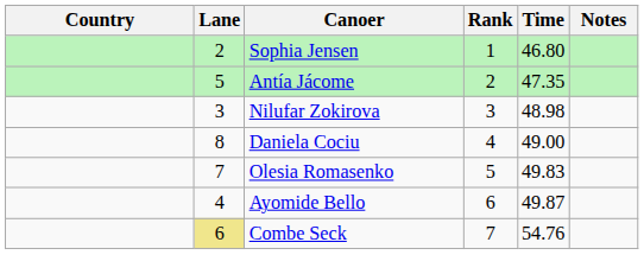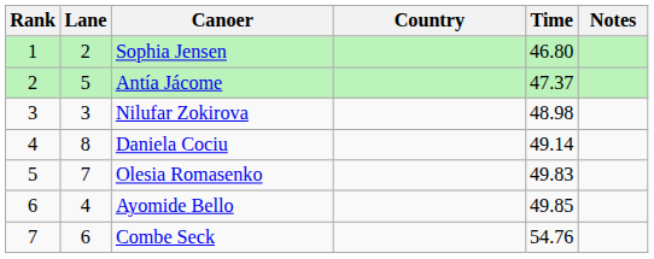columns swapped: Rank <-> Country
Antía Jácome | Time: 47.35 -> 47.37
Daniela Cociu | Time: 49.00 -> 49.14
Ayomide Bello | Time: 49.87 -> 49.85
Combe Seck | Lane: khaki background -> no background
